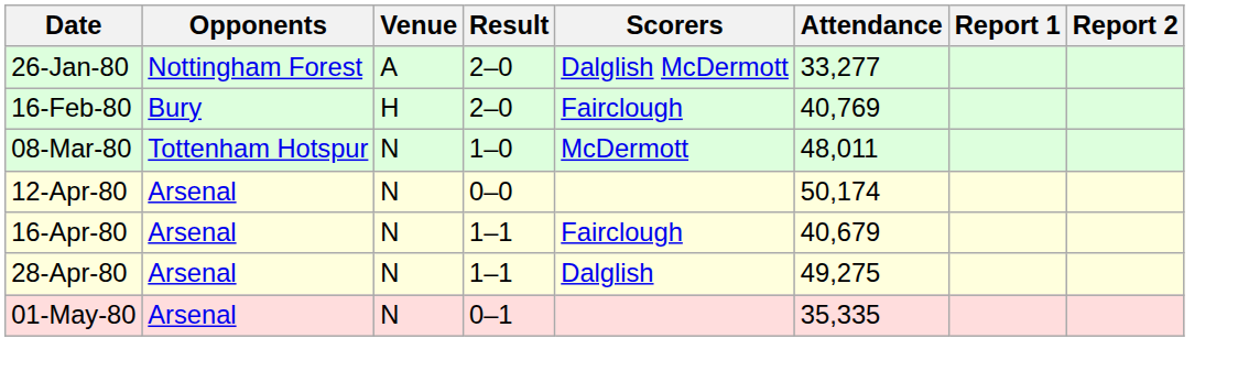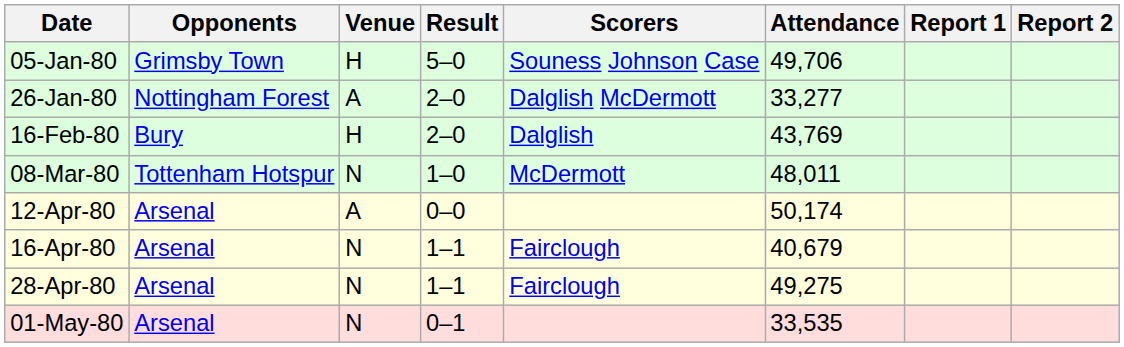+ row: 05-Jan-80 | Grimsby Town | H | 5–0 | Souness Johnson Case | 49,706
16-Feb-80 | Scorers: Fairclough -> Dalglish
16-Feb-80 | Attendance: 40,769 -> 43,769
12-Apr-80 | Venue: N -> A
28-Apr-80 | Scorers: Dalglish -> Fairclough
01-May-80 | Attendance: 35,335 -> 33,535
